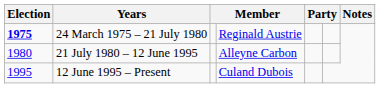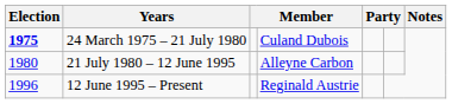24 March 1975 – 21 July 1980 | column 4: Reginald Austrie -> Culand Dubois
12 June 1995 – Present | Election: 1995 -> 1996
12 June 1995 – Present | column 4: Culand Dubois -> Reginald Austrie
